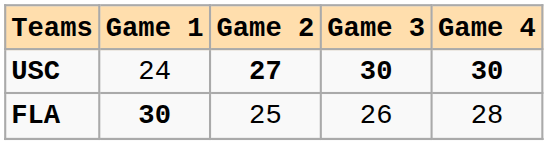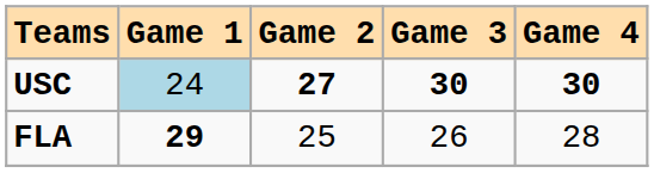USC | Game 1: no background -> lightblue background
FLA | Game 1: 30 -> 29
